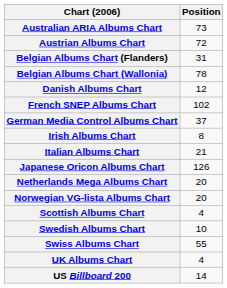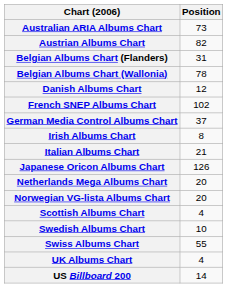Austrian Albums Chart | Position: 72 -> 82
